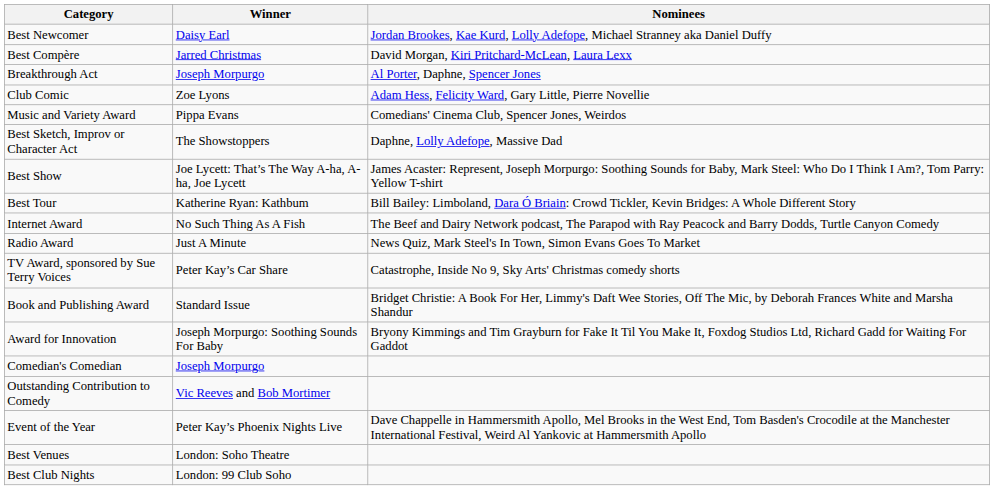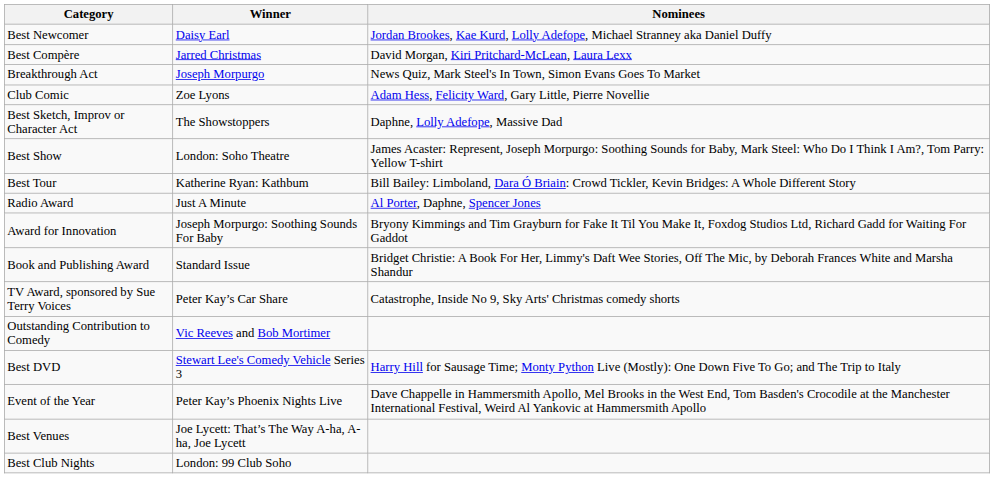Breakthrough Act | Nominees: Al Porter, Daphne, Spencer Jones -> News Quiz, Mark Steel's In Town, Simon Evans Goes To Market
- row: Music and Variety Award | Pippa Evans | Comedians' Cinema Club, Spencer Jones, Weirdos
Best Show | Winner: Joe Lycett: That’s The Way A-ha, A-ha, Joe Lycett -> London: Soho Theatre
- row: Internet Award | No Such Thing As A Fish | The Beef and Dairy Network podcast, The Parapod with Ray Peacock and Barry Dodds, Turtle Canyon Comedy
Radio Award | Nominees: News Quiz, Mark Steel's In Town, Simon Evans Goes To Market -> Al Porter, Daphne, Spencer Jones
rows swapped: TV Award, sponsored by Sue Terry Voices <-> Award for Innovation
- row: Comedian's Comedian | Joseph Morpurgo
+ row: Best DVD | Stewart Lee's Comedy Vehicle Series 3 | Harry Hill for Sausage Time; Monty Python Live (Mostly): One Down Five To Go; and The Trip to Italy
Best Venues | Winner: London: Soho Theatre -> Joe Lycett: That’s The Way A-ha, A-ha, Joe Lycett
